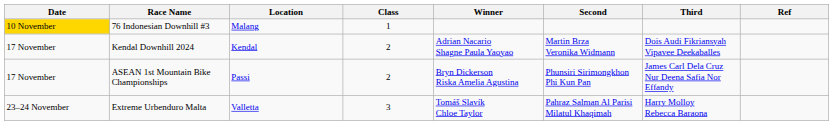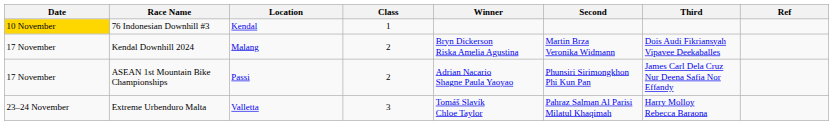76 Indonesian Downhill #3 | Location: Malang -> Kendal
Kendal Downhill 2024 | Location: Kendal -> Malang
Kendal Downhill 2024 | Winner: Adrian Nacario Shagne Paula Yaoyao -> Bryn Dickerson Riska Amelia Agustina
ASEAN 1st Mountain Bike Championships | Winner: Bryn Dickerson Riska Amelia Agustina -> Adrian Nacario Shagne Paula Yaoyao
